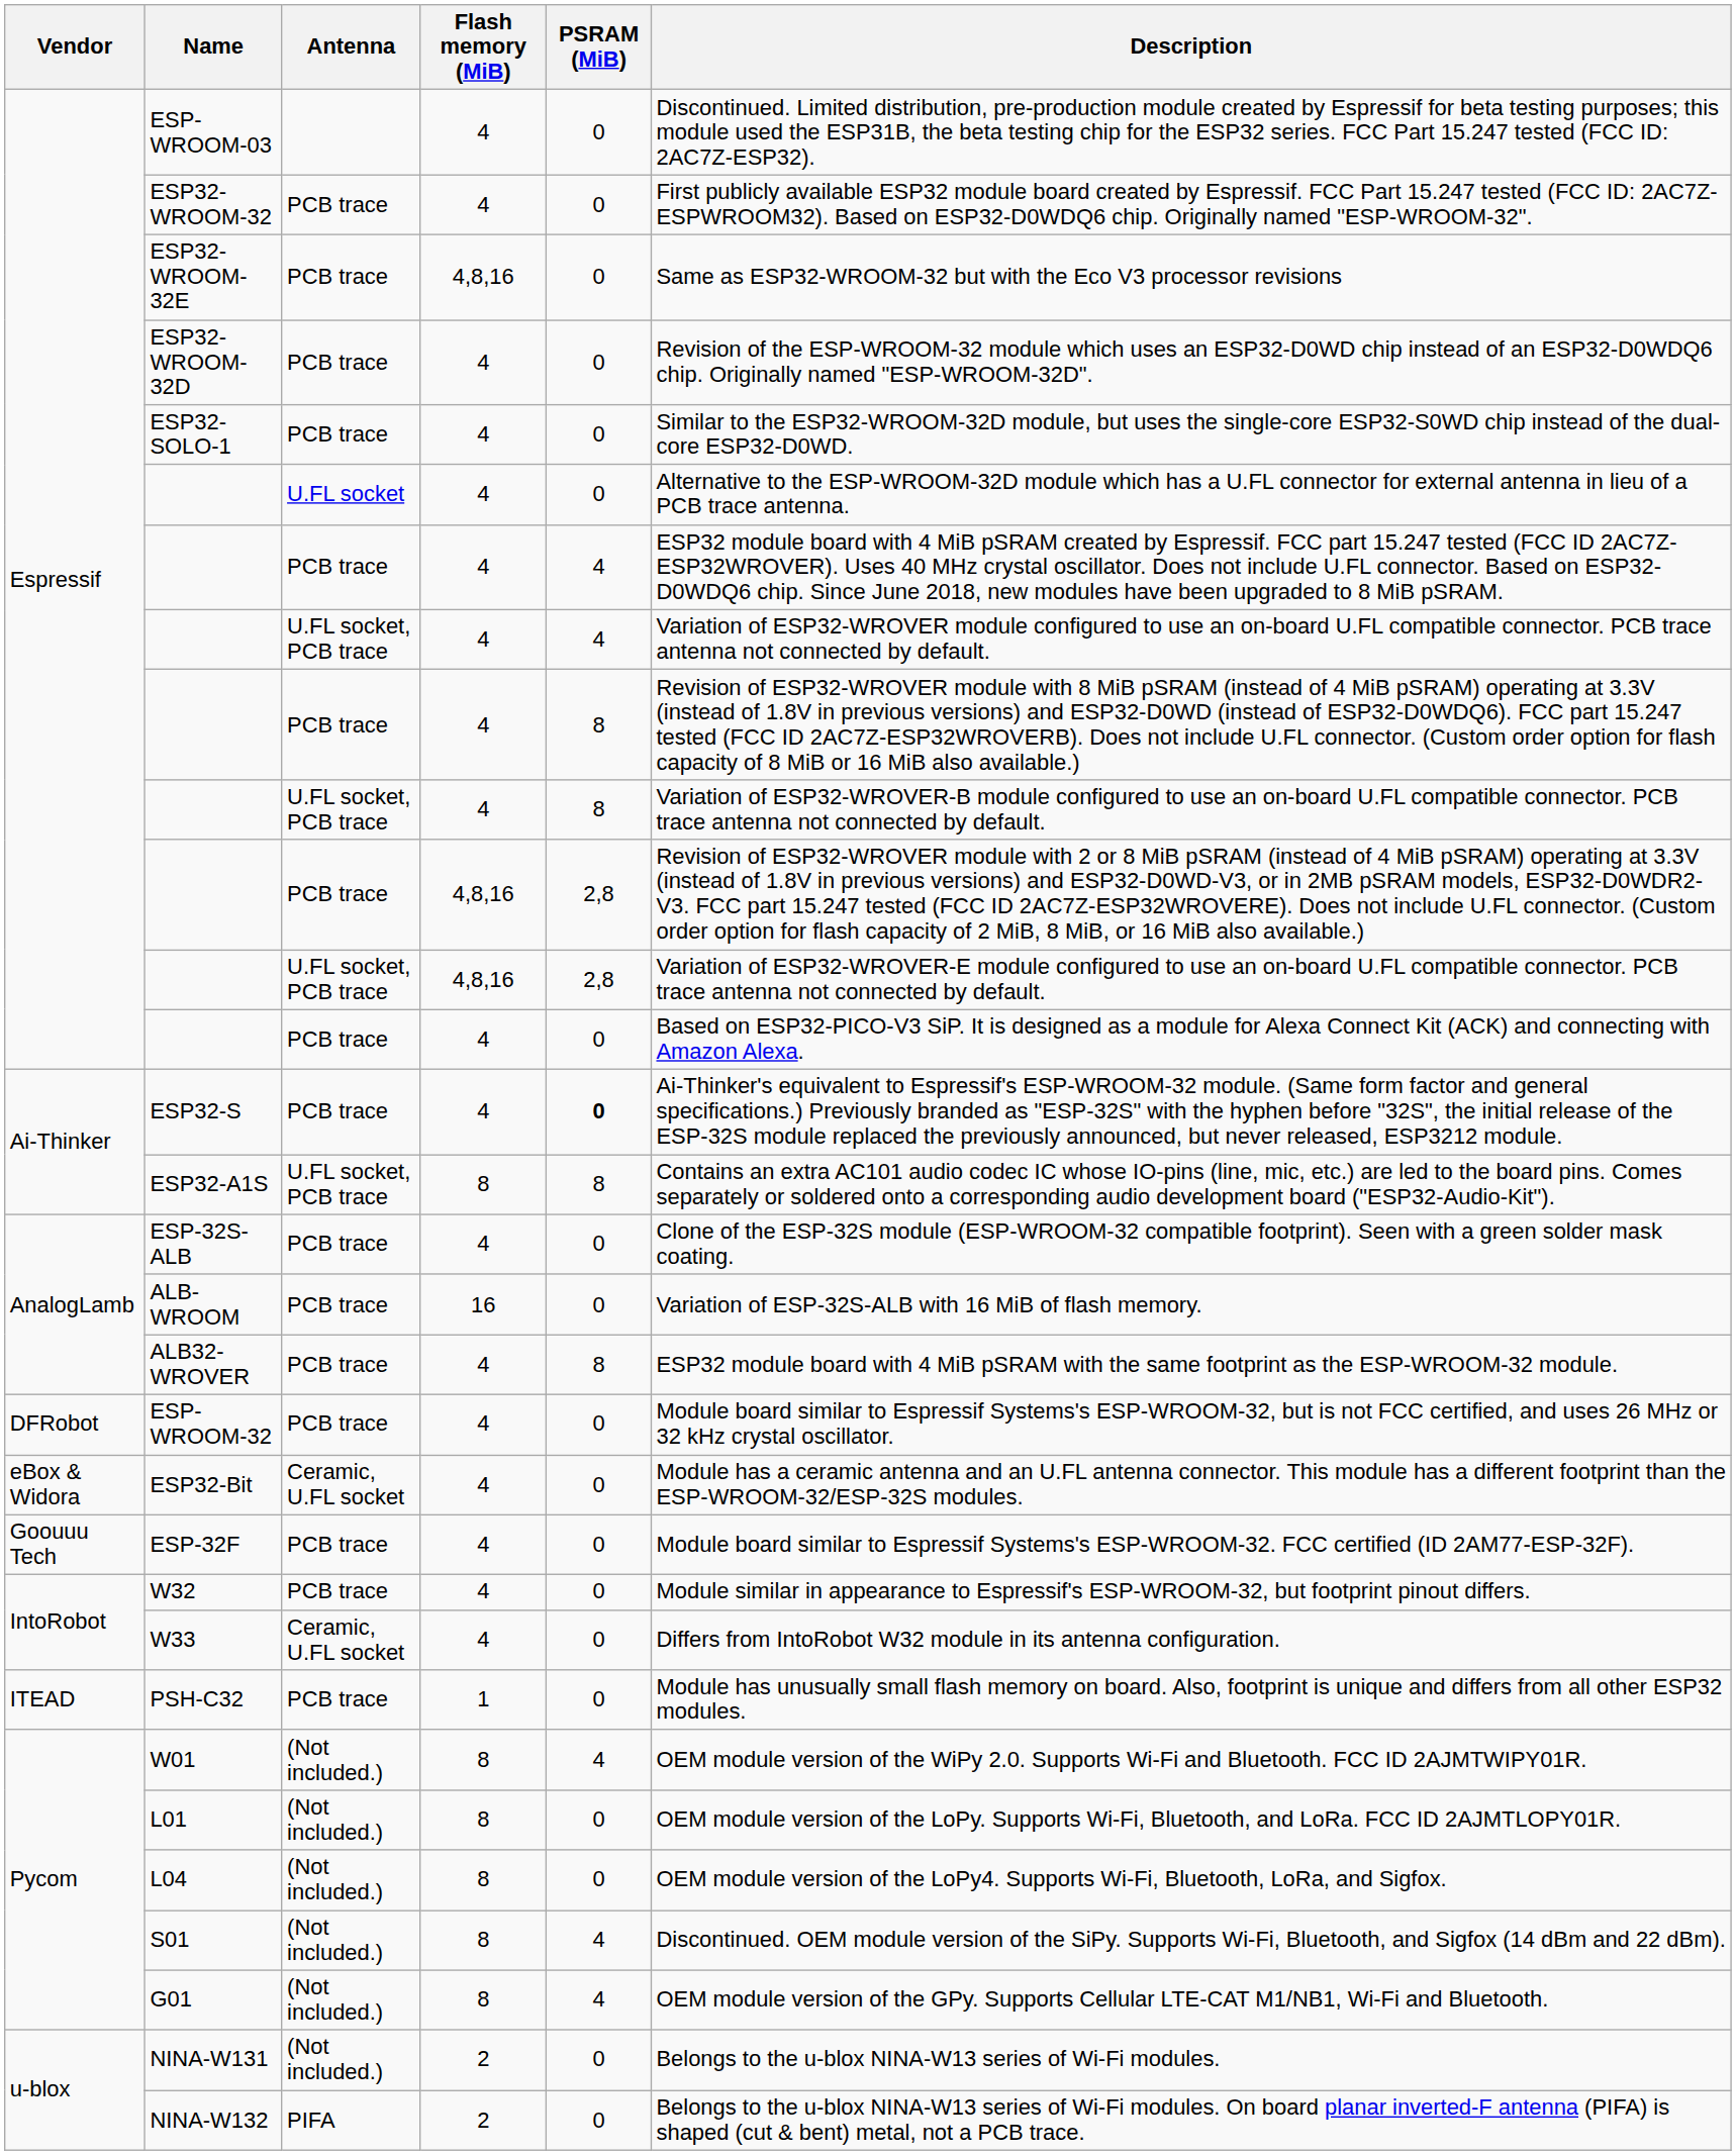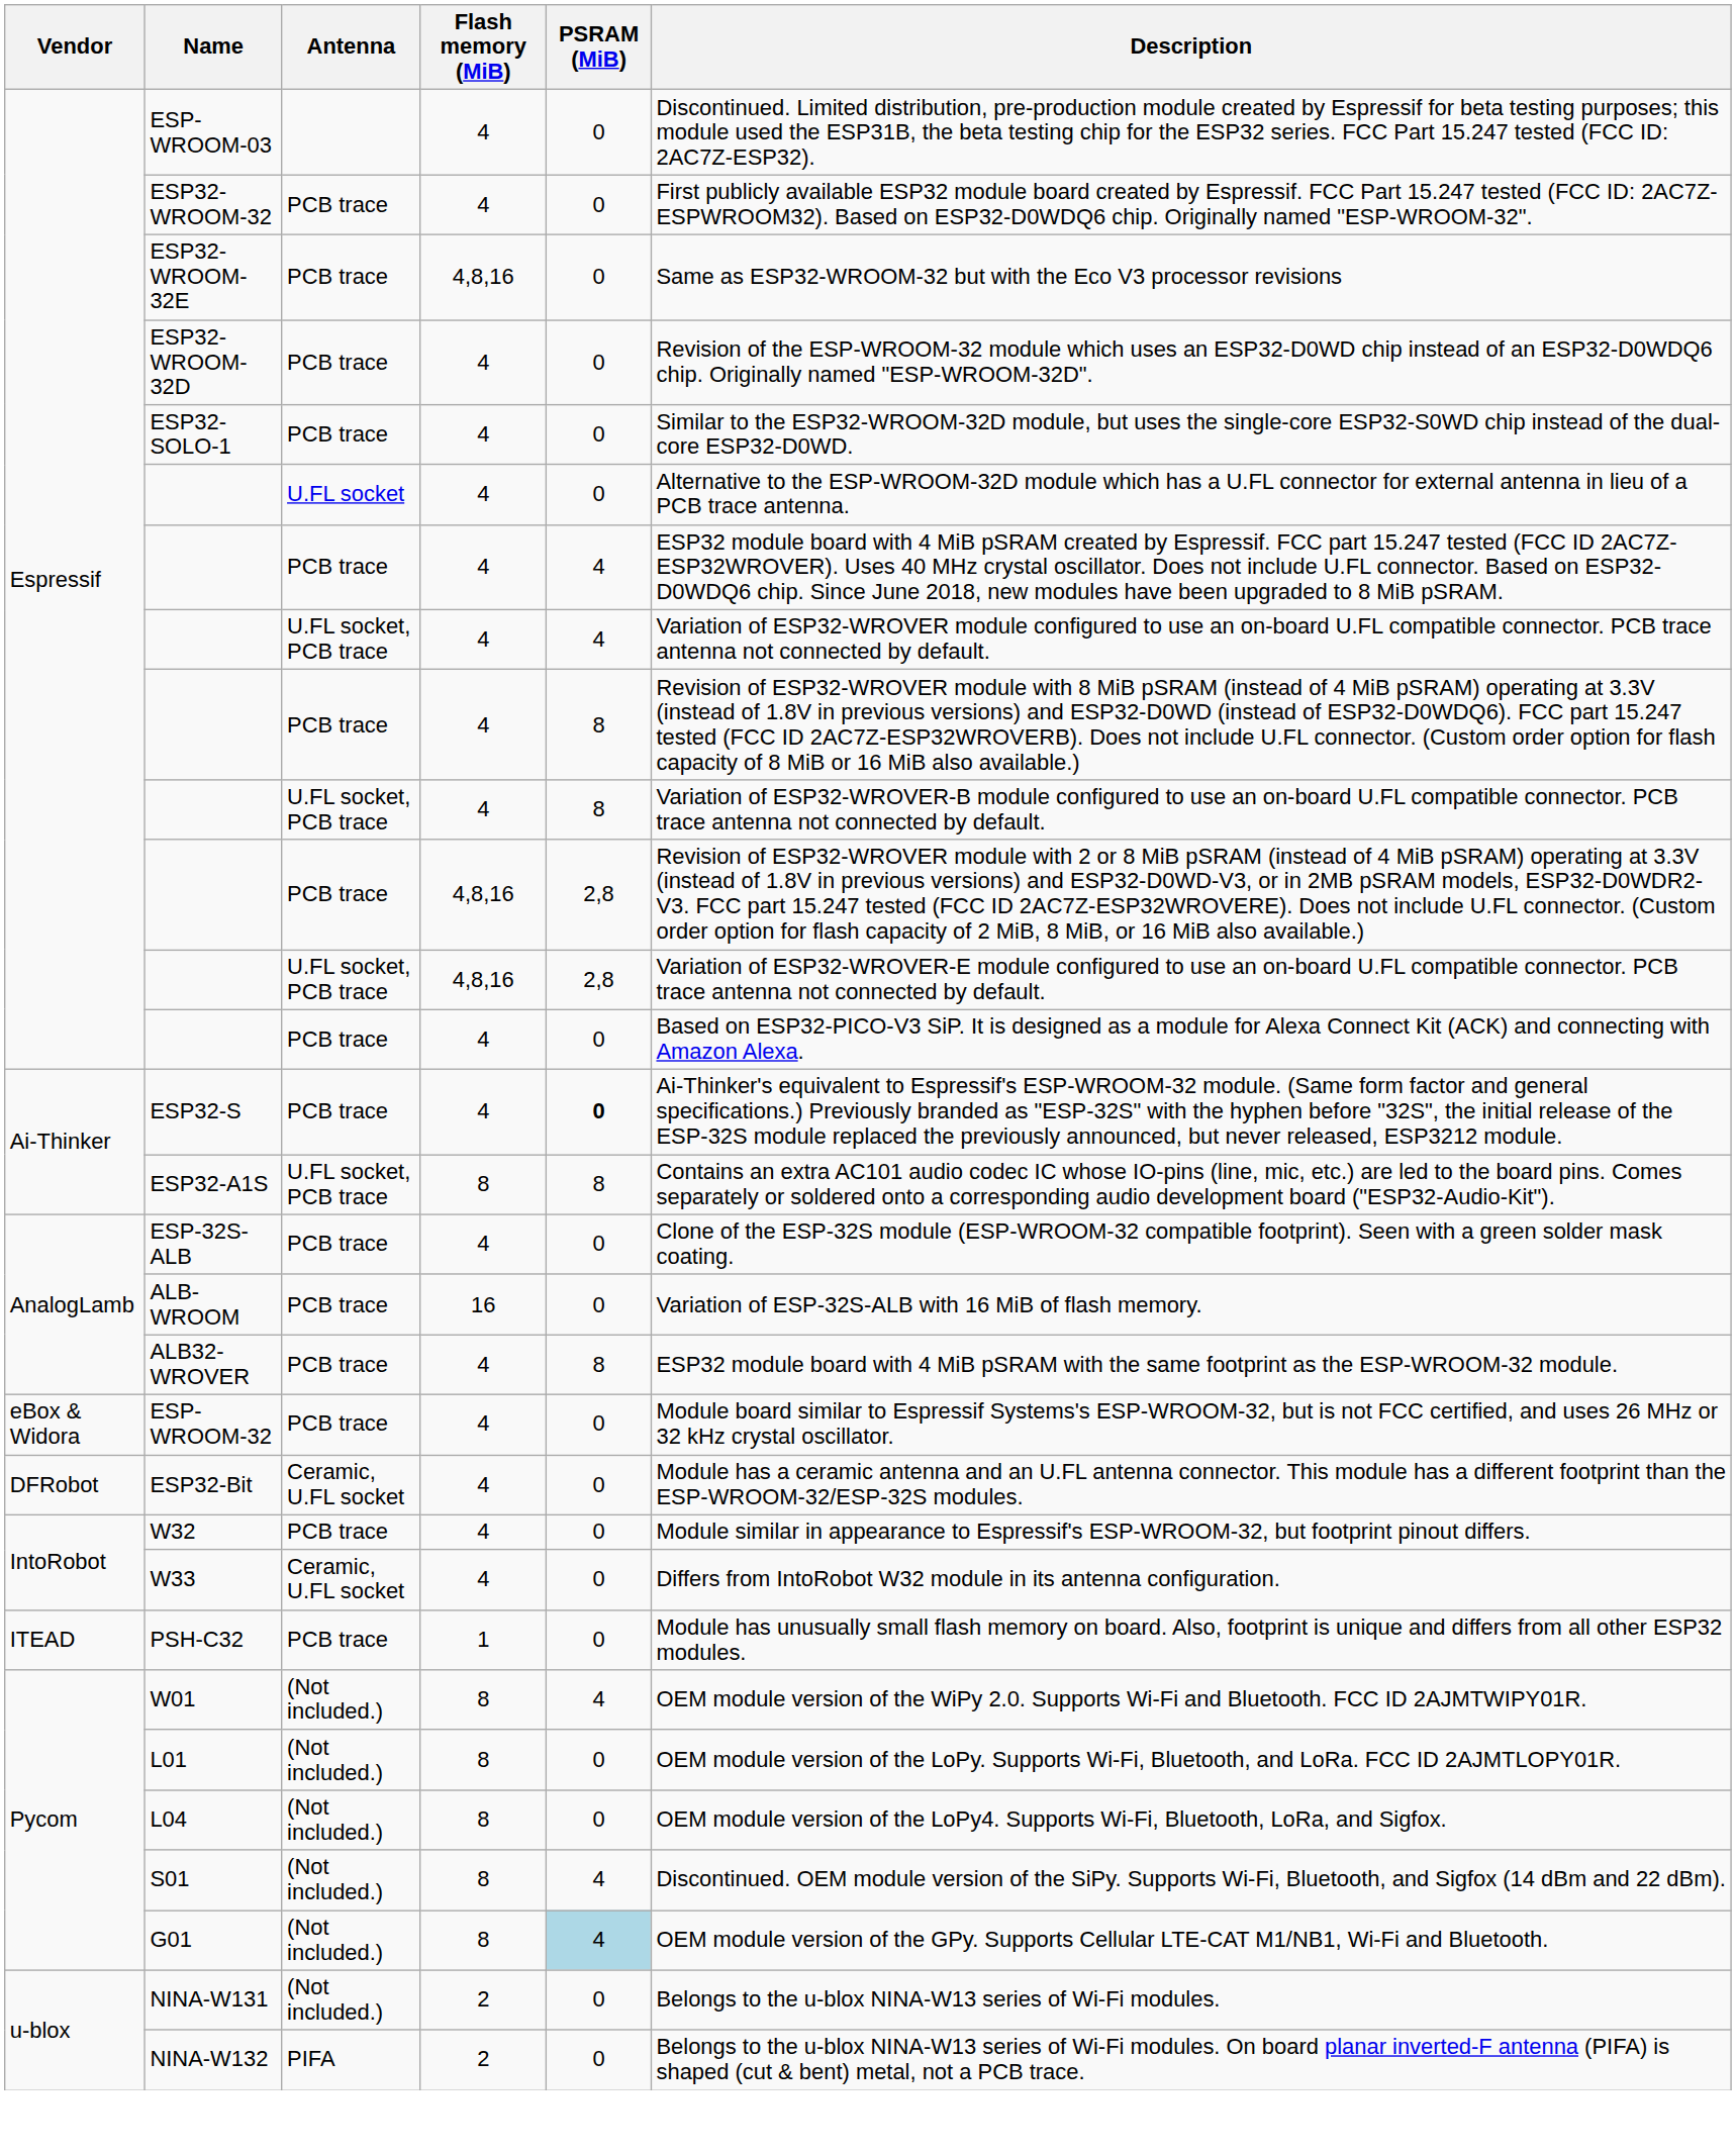ESP-WROOM-32 | Vendor: DFRobot -> eBox & Widora
ESP32-Bit | Vendor: eBox & Widora -> DFRobot
- row: Goouuu Tech | ESP-32F | PCB trace | 4 | 0 | Module board similar to Espressif Systems's ESP-WROOM-32. FCC certified (ID 2AM77-ESP-32F).
G01 | PSRAM (MiB): no background -> lightblue background
